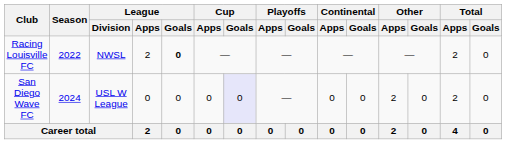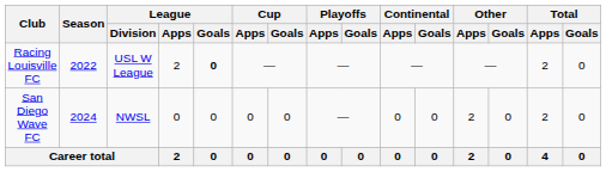Racing Louisville FC | League / Division: NWSL -> USL W League
San Diego Wave FC | League / Division: USL W League -> NWSL
San Diego Wave FC | Cup / Goals: lavender background -> no background
